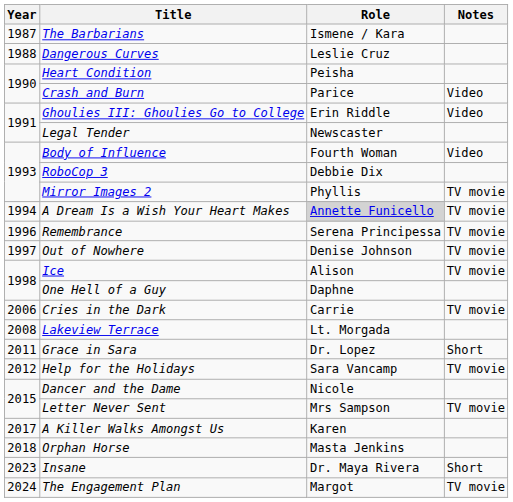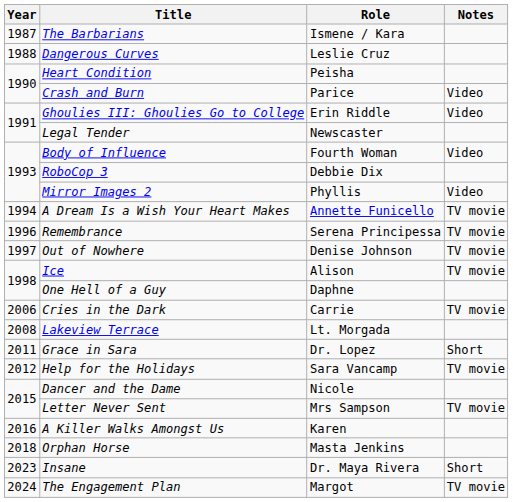Mirror Images 2 | Notes: TV movie -> Video
A Dream Is a Wish Your Heart Makes | Role: lightgrey background -> no background
A Killer Walks Amongst Us | Year: 2017 -> 2016
